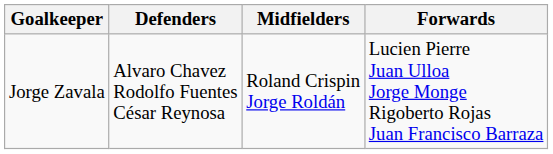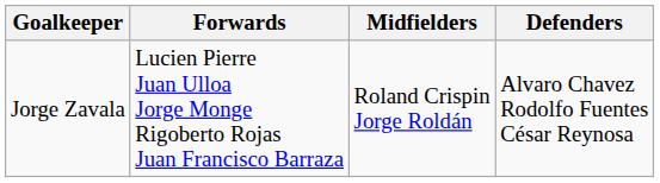columns swapped: Defenders <-> Forwards
